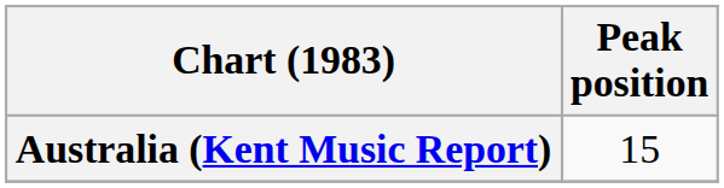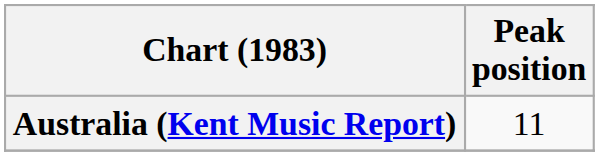Australia (Kent Music Report) | Peak position: 15 -> 11
